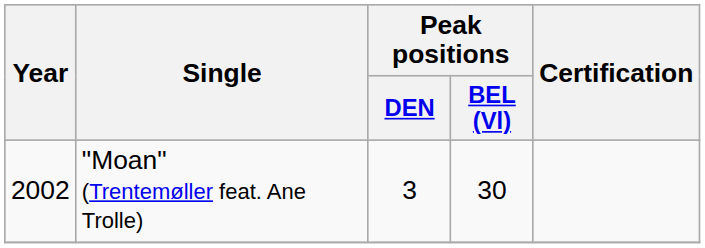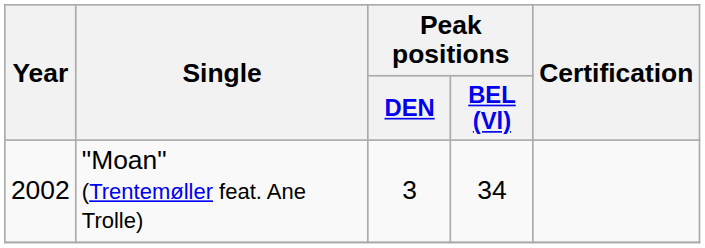"Moan" (Trentemøller feat. Ane Trolle) | Peak positions / BEL (Vl): 30 -> 34
